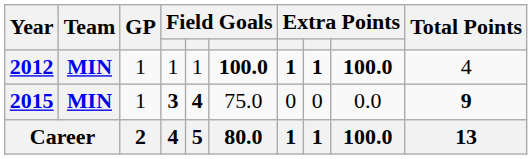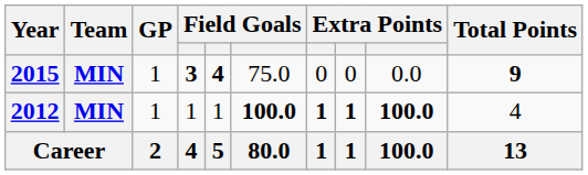rows swapped: 2012 <-> 2015
